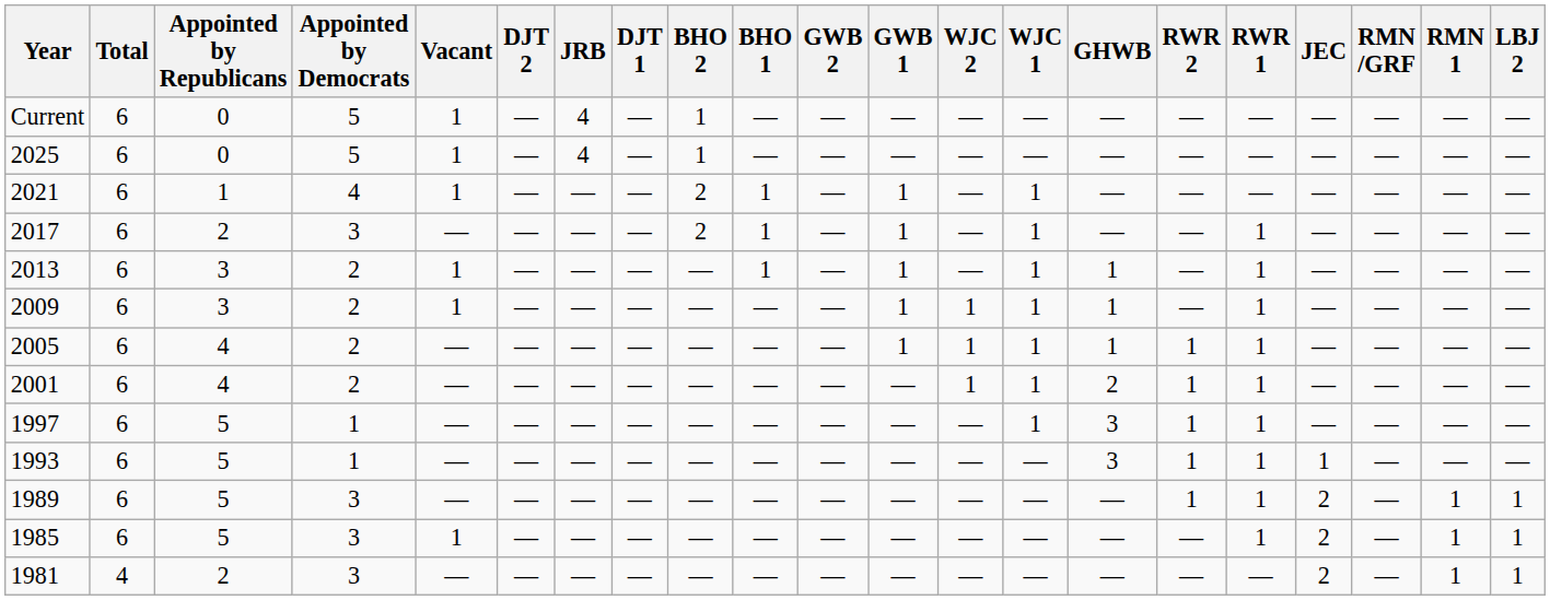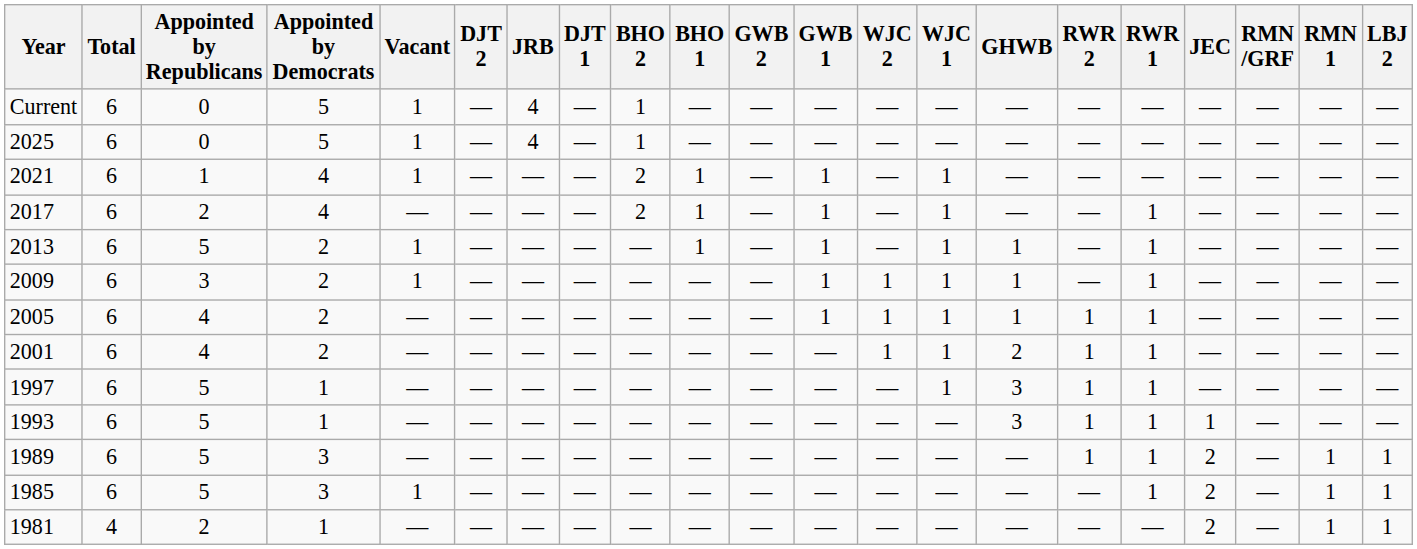2017 | Appointed by Democrats: 3 -> 4
2013 | Appointed by Republicans: 3 -> 5
1981 | Appointed by Democrats: 3 -> 1
